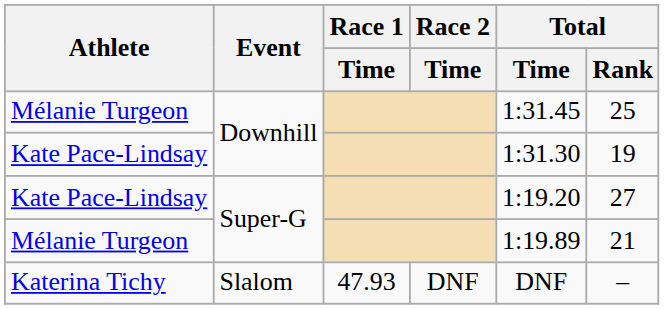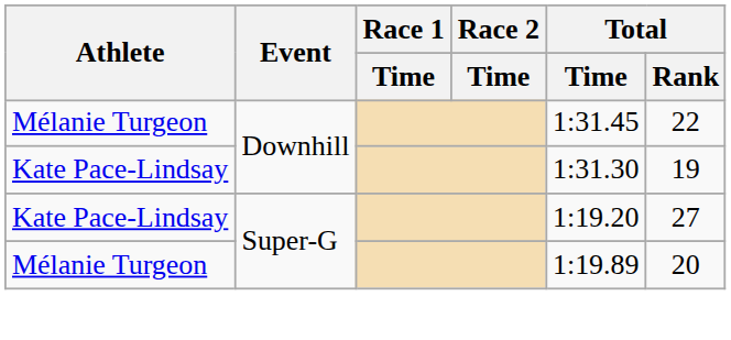Mélanie Turgeon / Downhill | Total / Rank: 25 -> 22
Mélanie Turgeon / Super-G | Total / Rank: 21 -> 20
- row: Katerina Tichy | Slalom | 47.93 | DNF | DNF | –
